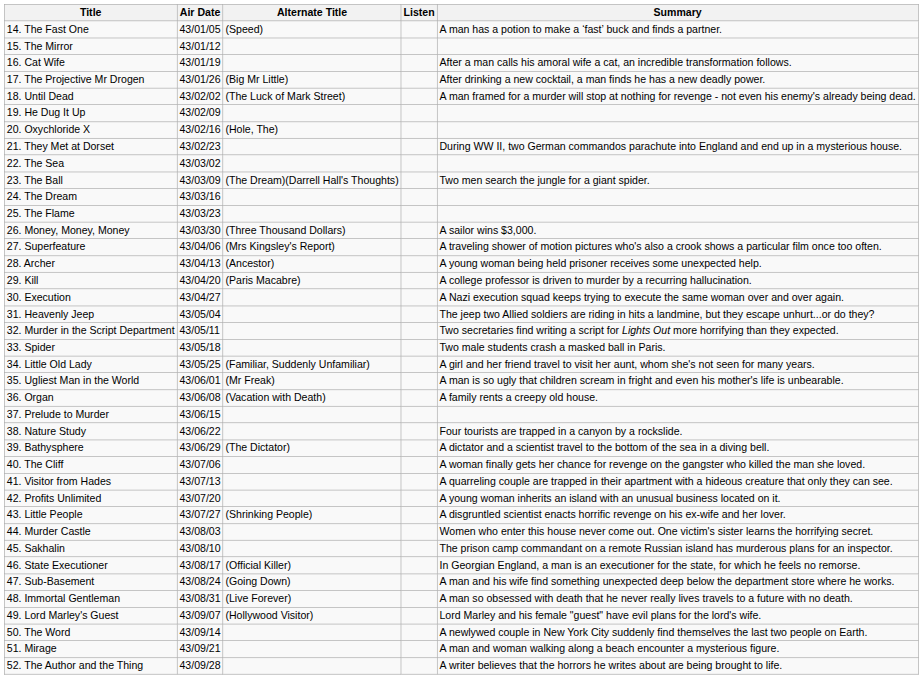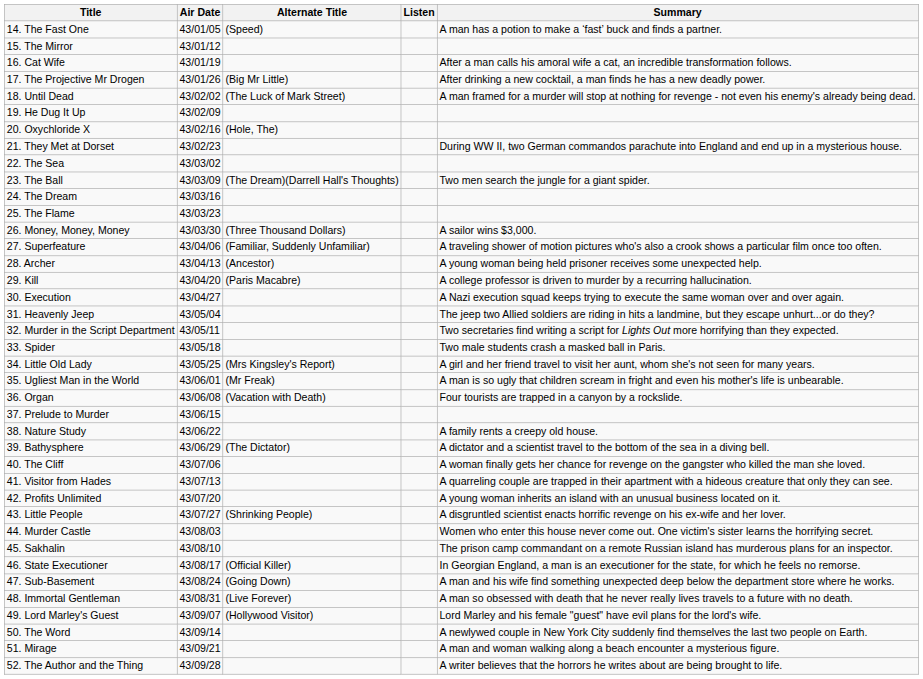27. Superfeature | Alternate Title: (Mrs Kingsley's Report) -> (Familiar, Suddenly Unfamiliar)
34. Little Old Lady | Alternate Title: (Familiar, Suddenly Unfamiliar) -> (Mrs Kingsley's Report)
36. Organ | Summary: A family rents a creepy old house. -> Four tourists are trapped in a canyon by a rockslide.
38. Nature Study | Summary: Four tourists are trapped in a canyon by a rockslide. -> A family rents a creepy old house.
